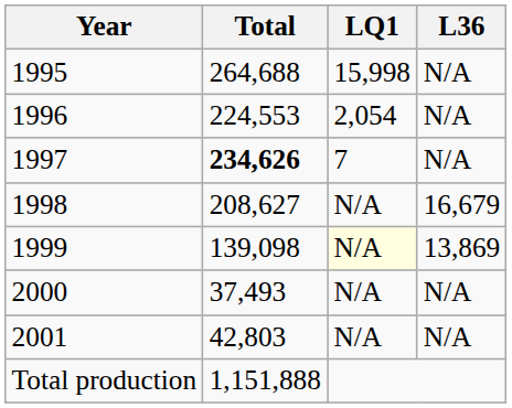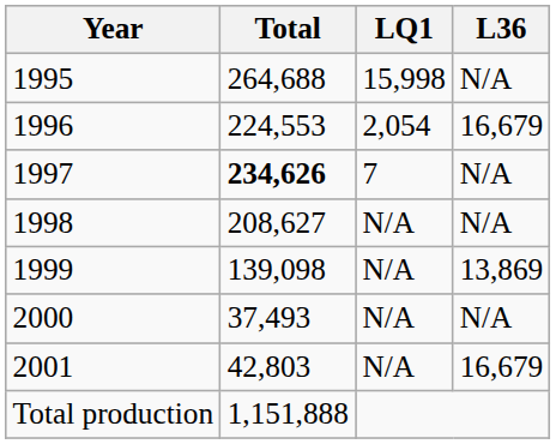1996 | L36: N/A -> 16,679
1998 | L36: 16,679 -> N/A
1999 | LQ1: lightyellow background -> no background
2001 | L36: N/A -> 16,679
